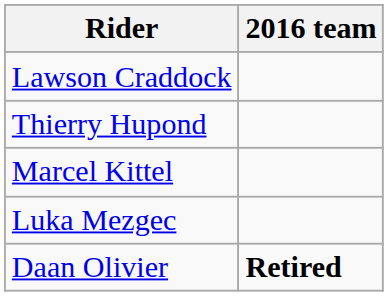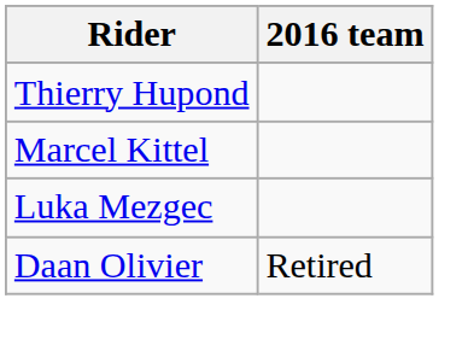- row: Lawson Craddock
Daan Olivier | 2016 team: bold -> normal
